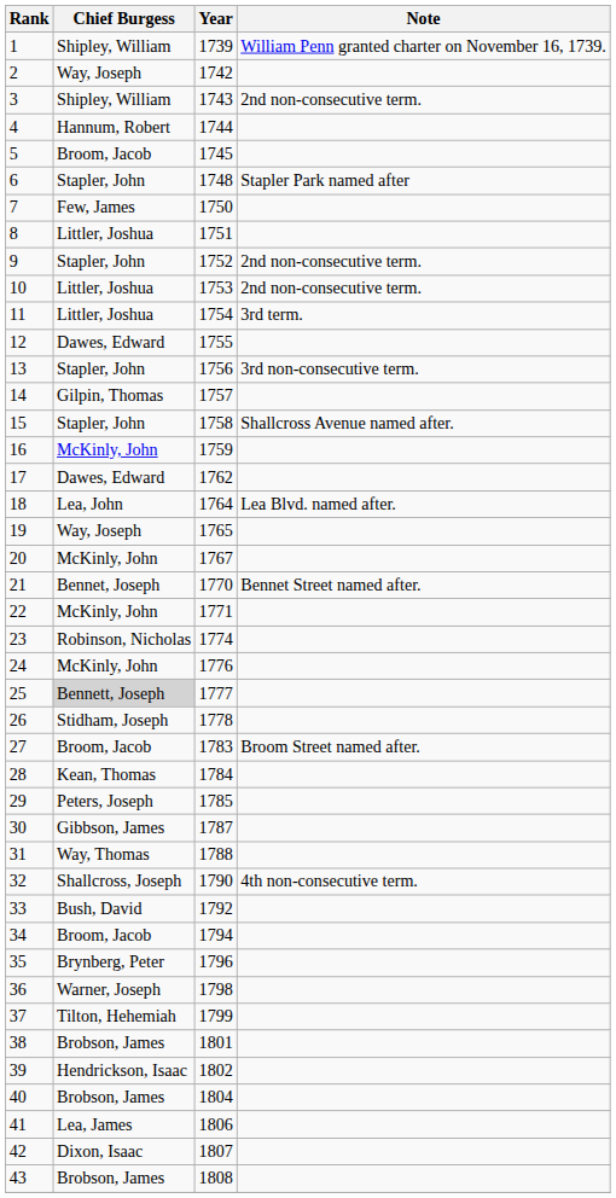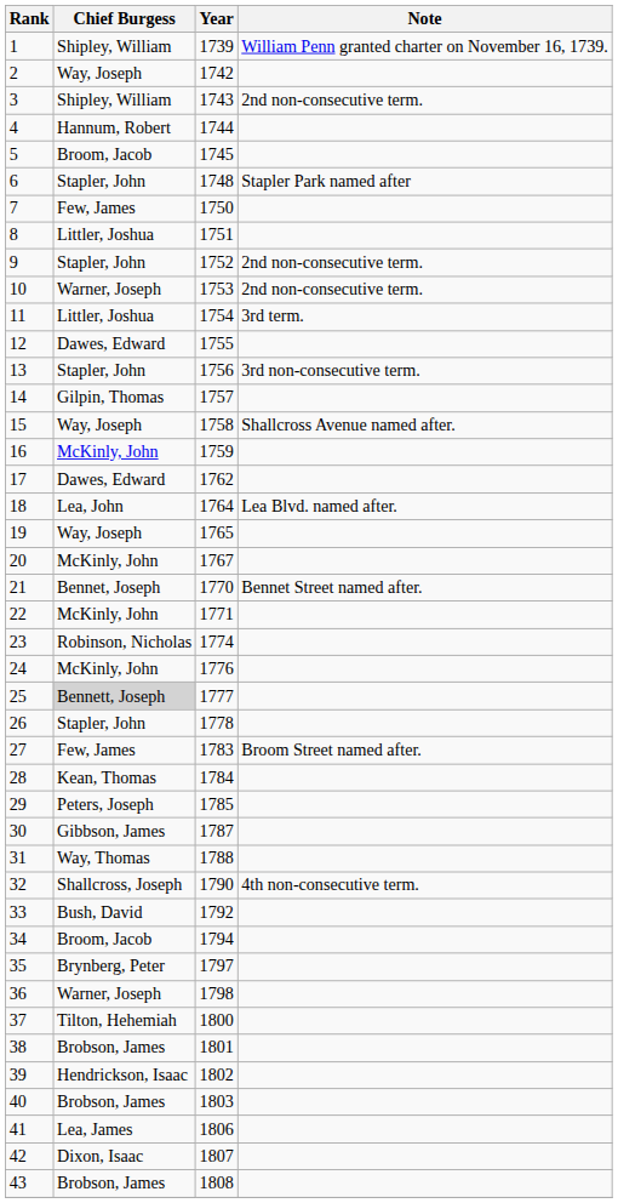10 | Chief Burgess: Littler, Joshua -> Warner, Joseph
15 | Chief Burgess: Stapler, John -> Way, Joseph
26 | Chief Burgess: Stidham, Joseph -> Stapler, John
27 | Chief Burgess: Broom, Jacob -> Few, James
35 | Year: 1796 -> 1797
37 | Year: 1799 -> 1800
40 | Year: 1804 -> 1803
